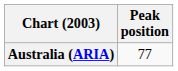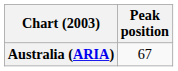Australia (ARIA) | Peak position: 77 -> 67
